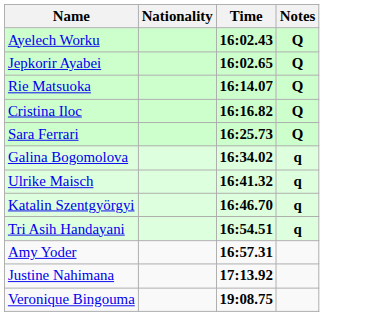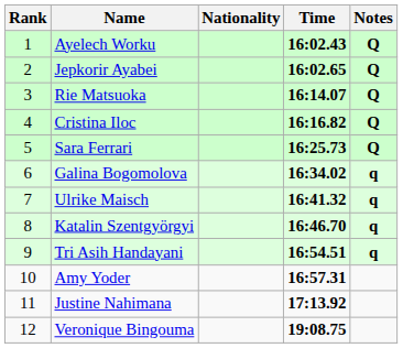+ column: Rank | 1 | 2 | 3 | 4 | 5 | 6 | 7 | 8 | 9 | 10 | 11 | 12
